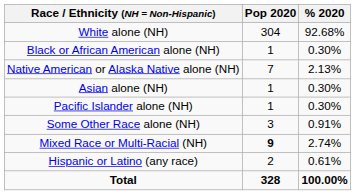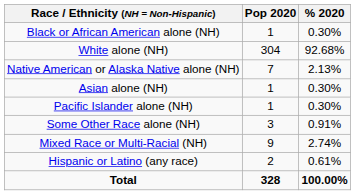rows swapped: White alone (NH) <-> Black or African American alone (NH)
Mixed Race or Multi-Racial (NH) | Pop 2020: bold -> normal
